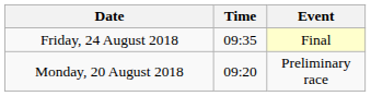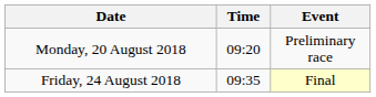rows swapped: Monday, 20 August 2018 <-> Friday, 24 August 2018
